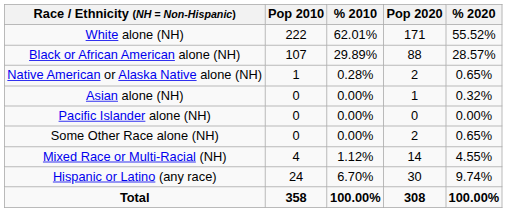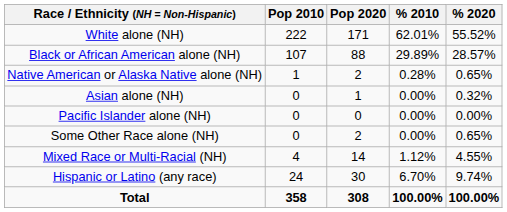columns swapped: Pop 2020 <-> % 2010
